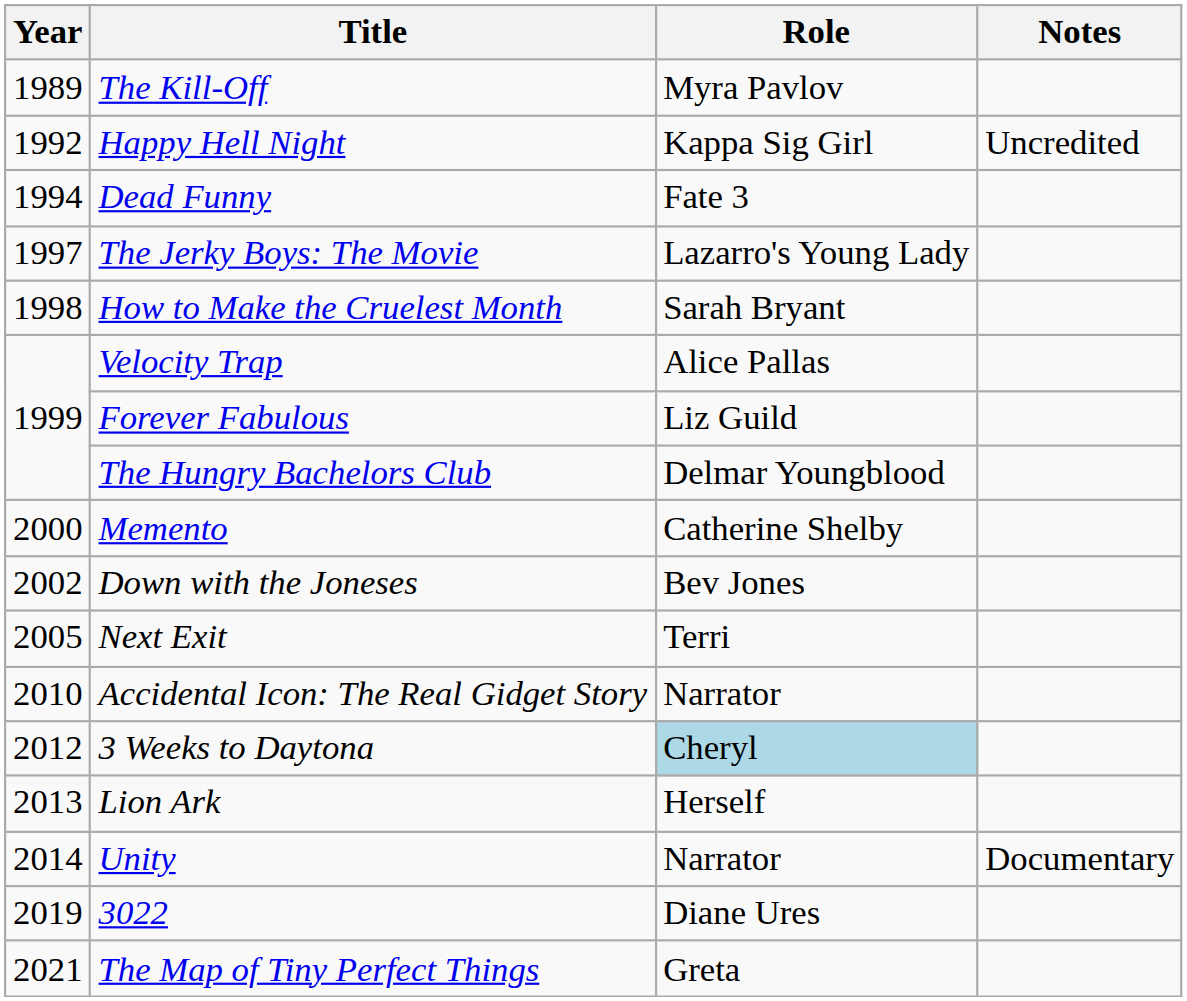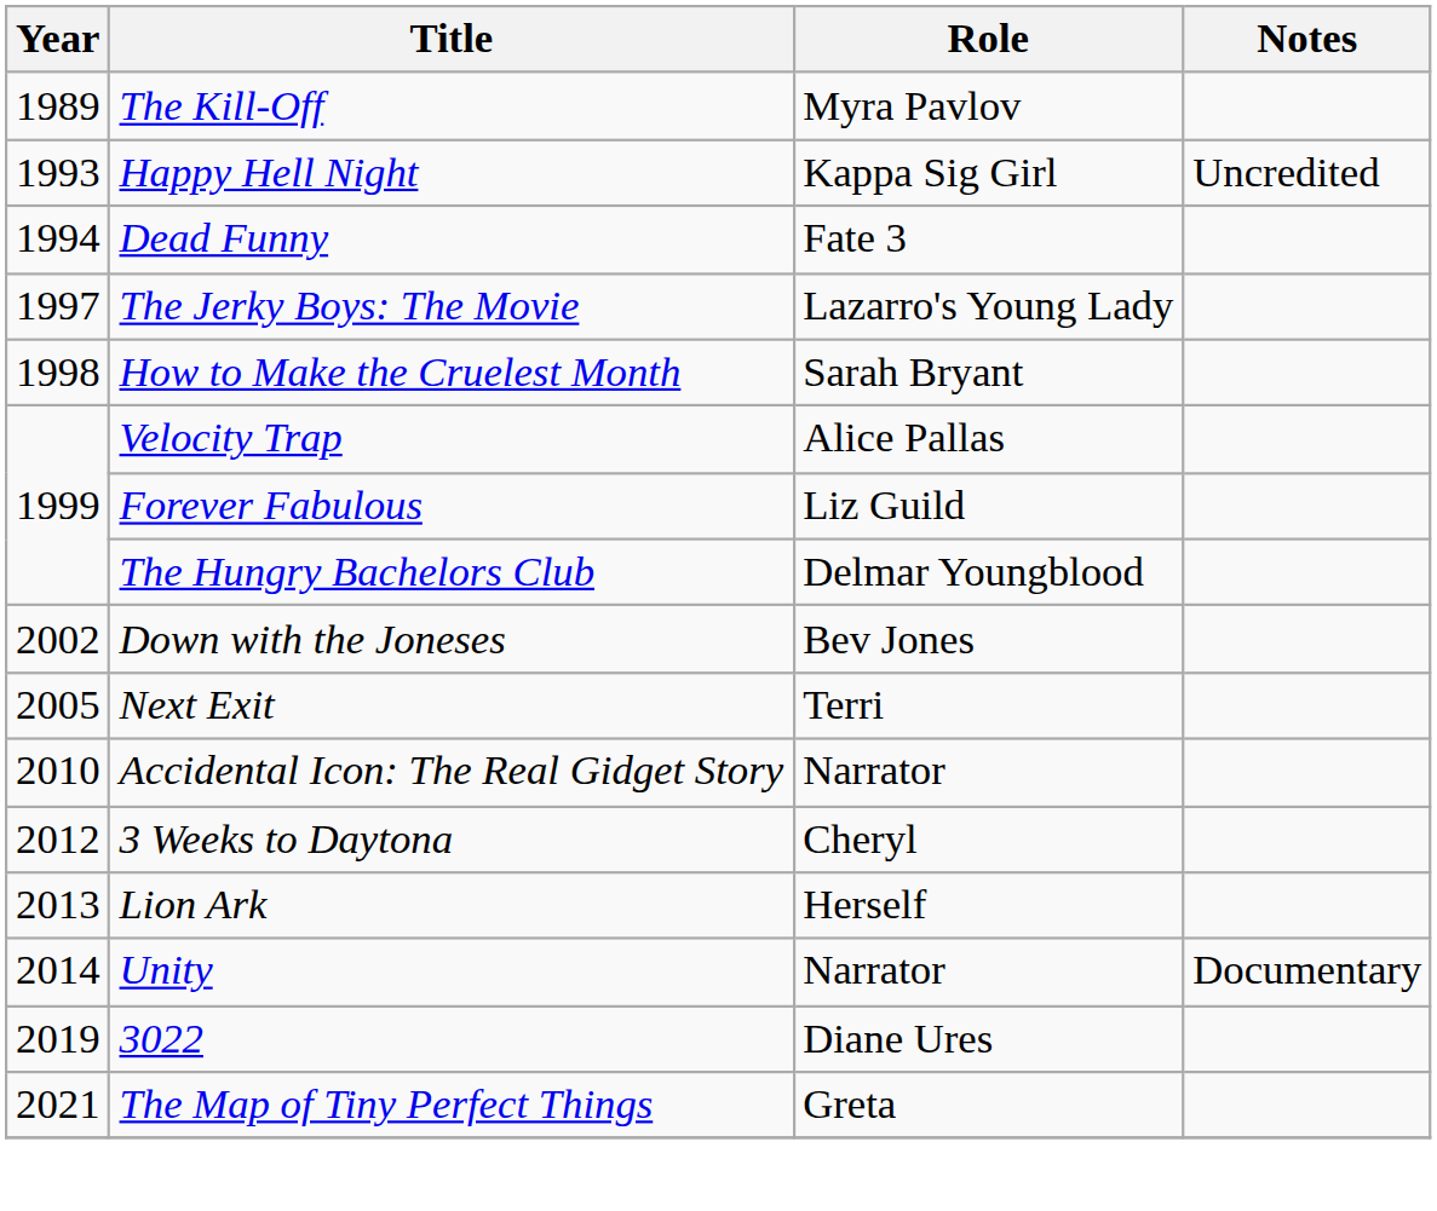Happy Hell Night | Year: 1992 -> 1993
- row: 2000 | Memento | Catherine Shelby
3 Weeks to Daytona | Role: lightblue background -> no background
